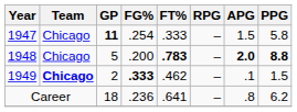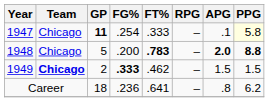1947 | APG: 1.5 -> .1
1947 | PPG: no background -> lightyellow background
1949 | APG: .1 -> 1.5
